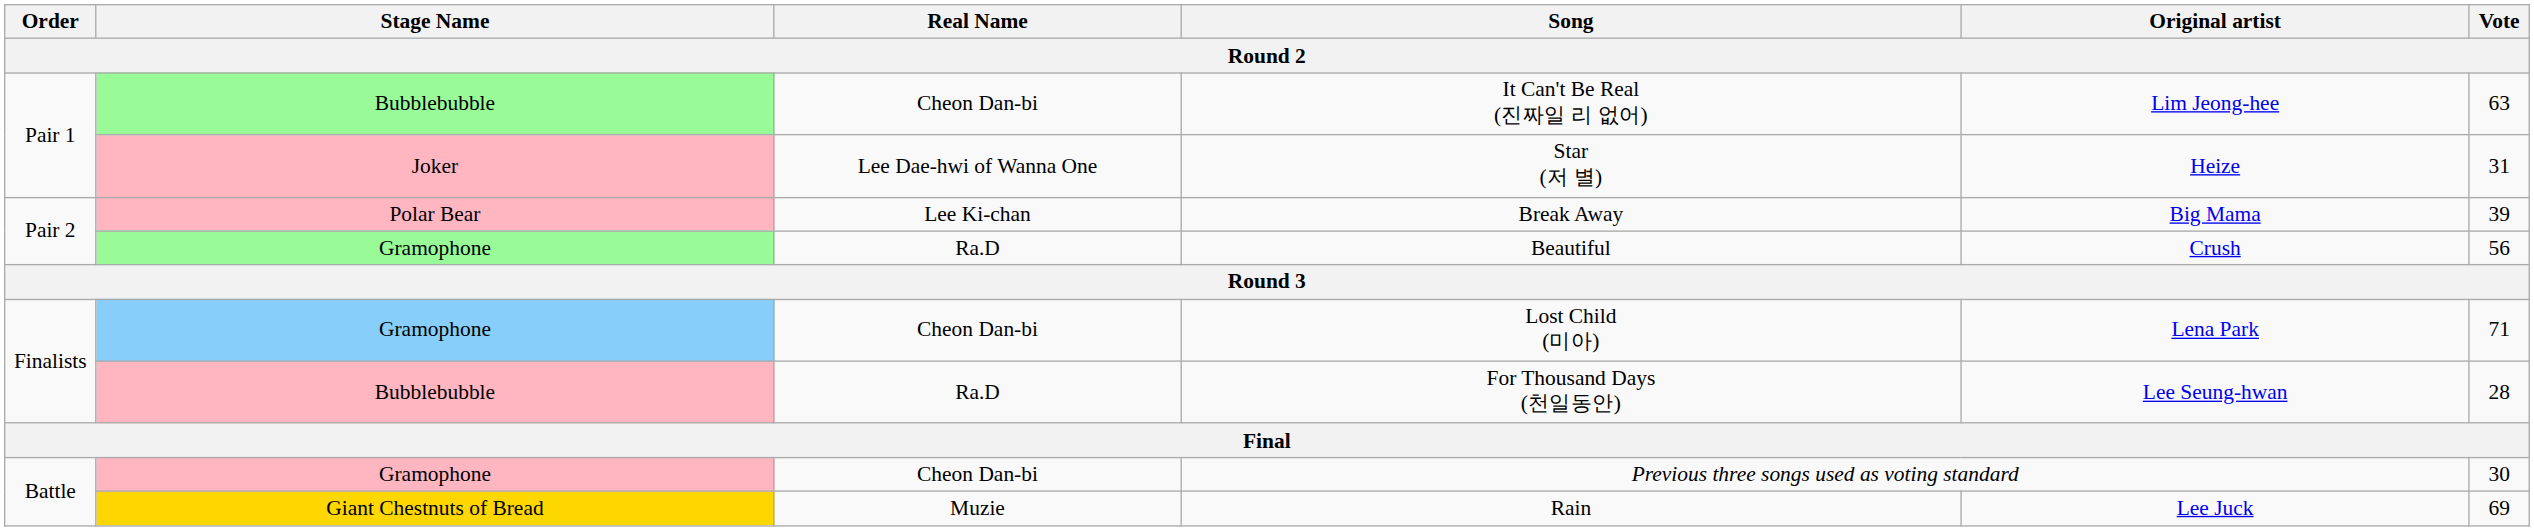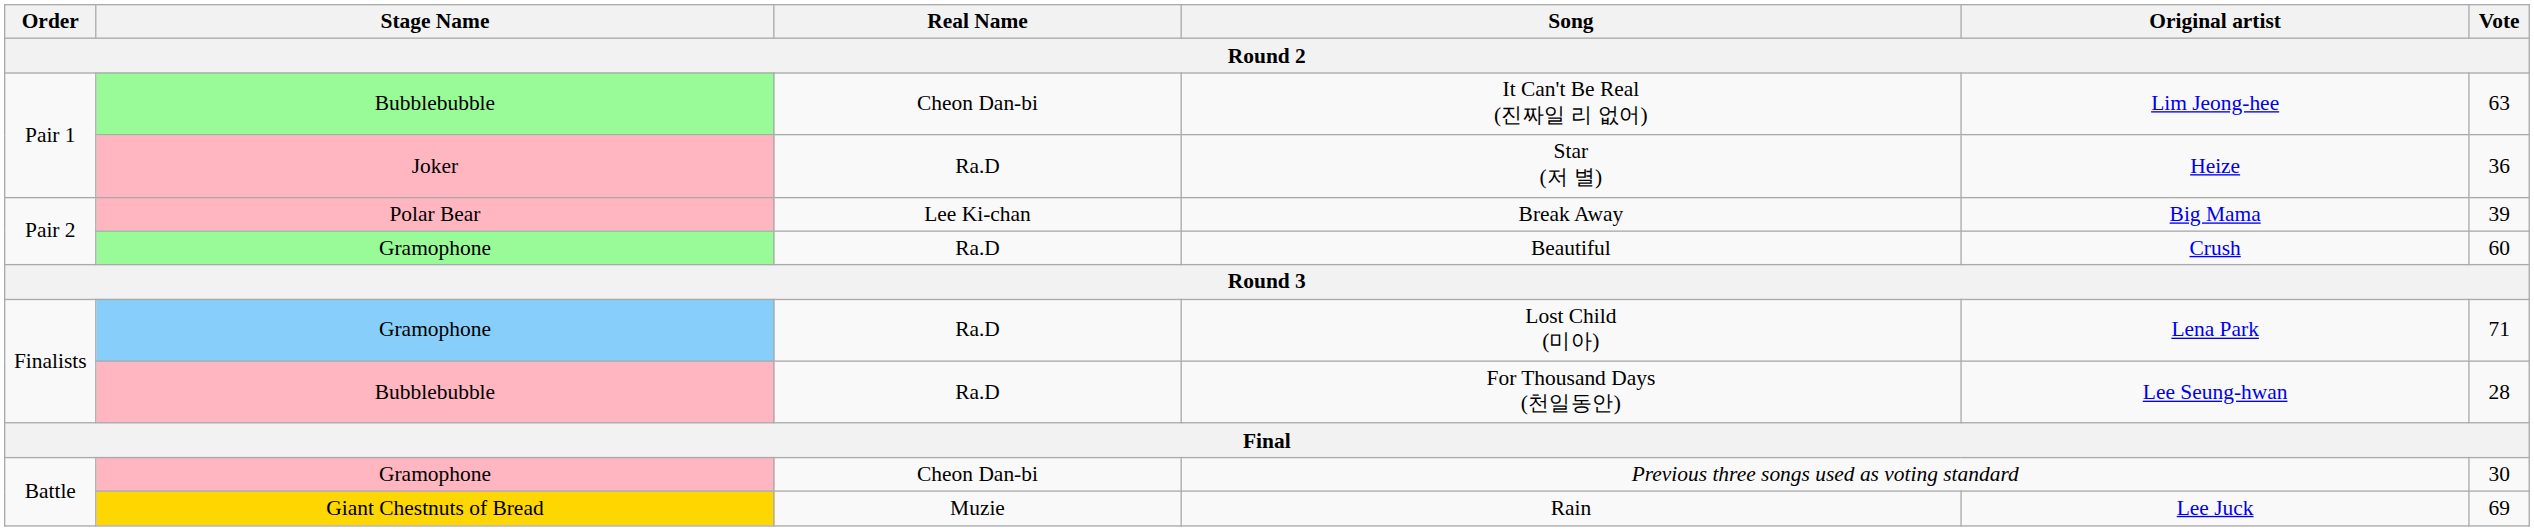Star (저 별) | Real Name: Lee Dae-hwi of Wanna One -> Ra.D
Star (저 별) | Vote: 31 -> 36
Beautiful | Vote: 56 -> 60
Lost Child (미아) | Real Name: Cheon Dan-bi -> Ra.D
